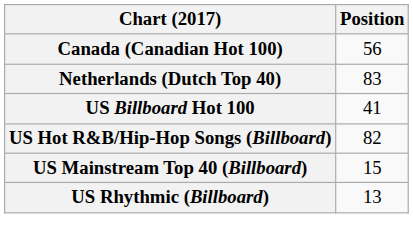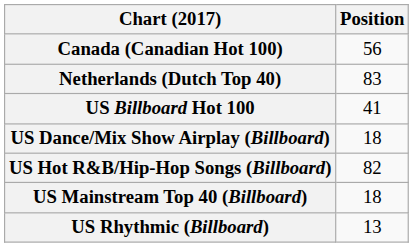+ row: US Dance/Mix Show Airplay (Billboard) | 18
US Mainstream Top 40 (Billboard) | Position: 15 -> 18
